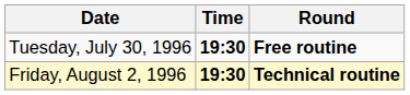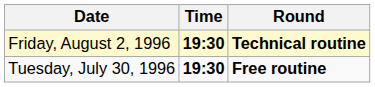rows swapped: Tuesday, July 30, 1996 <-> Friday, August 2, 1996
